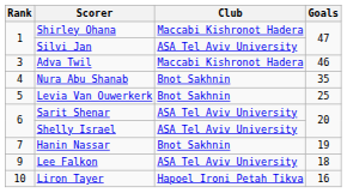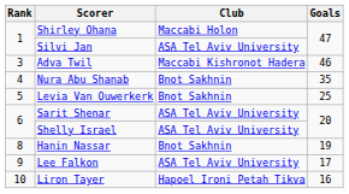Shirley Ohana | Club: Maccabi Kishronot Hadera -> Maccabi Holon
Hanin Nassar | Rank: 7 -> 8
Lee Falkon | Goals: 18 -> 17
